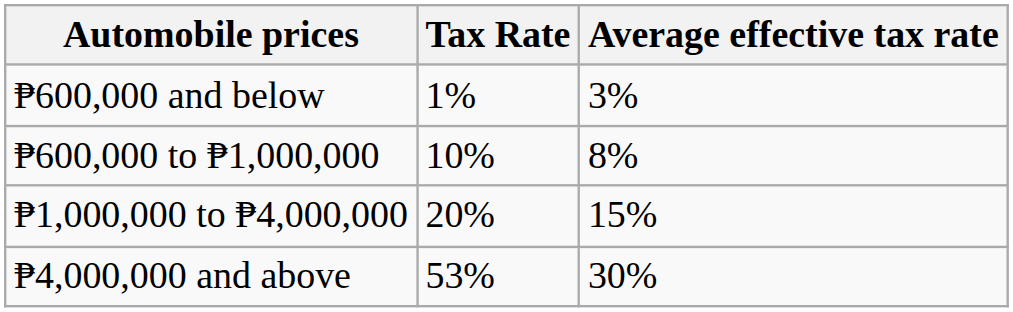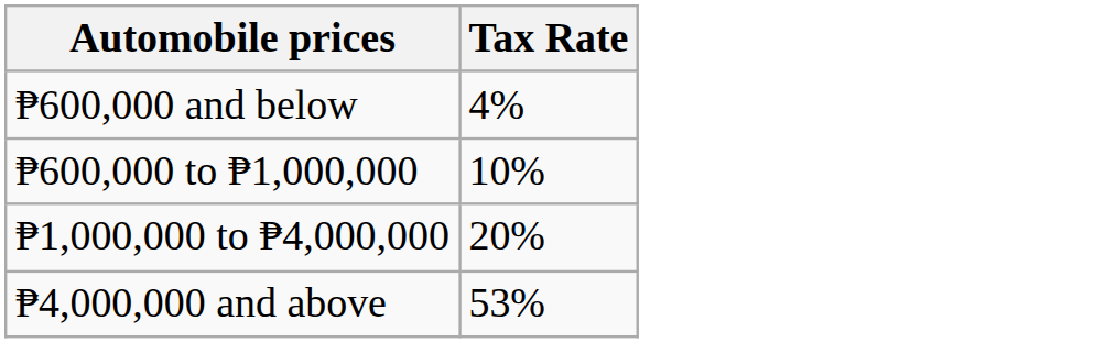- column: Average effective tax rate | 3% | 8% | 15% | 30%
₱600,000 and below | Tax Rate: 1% -> 4%
